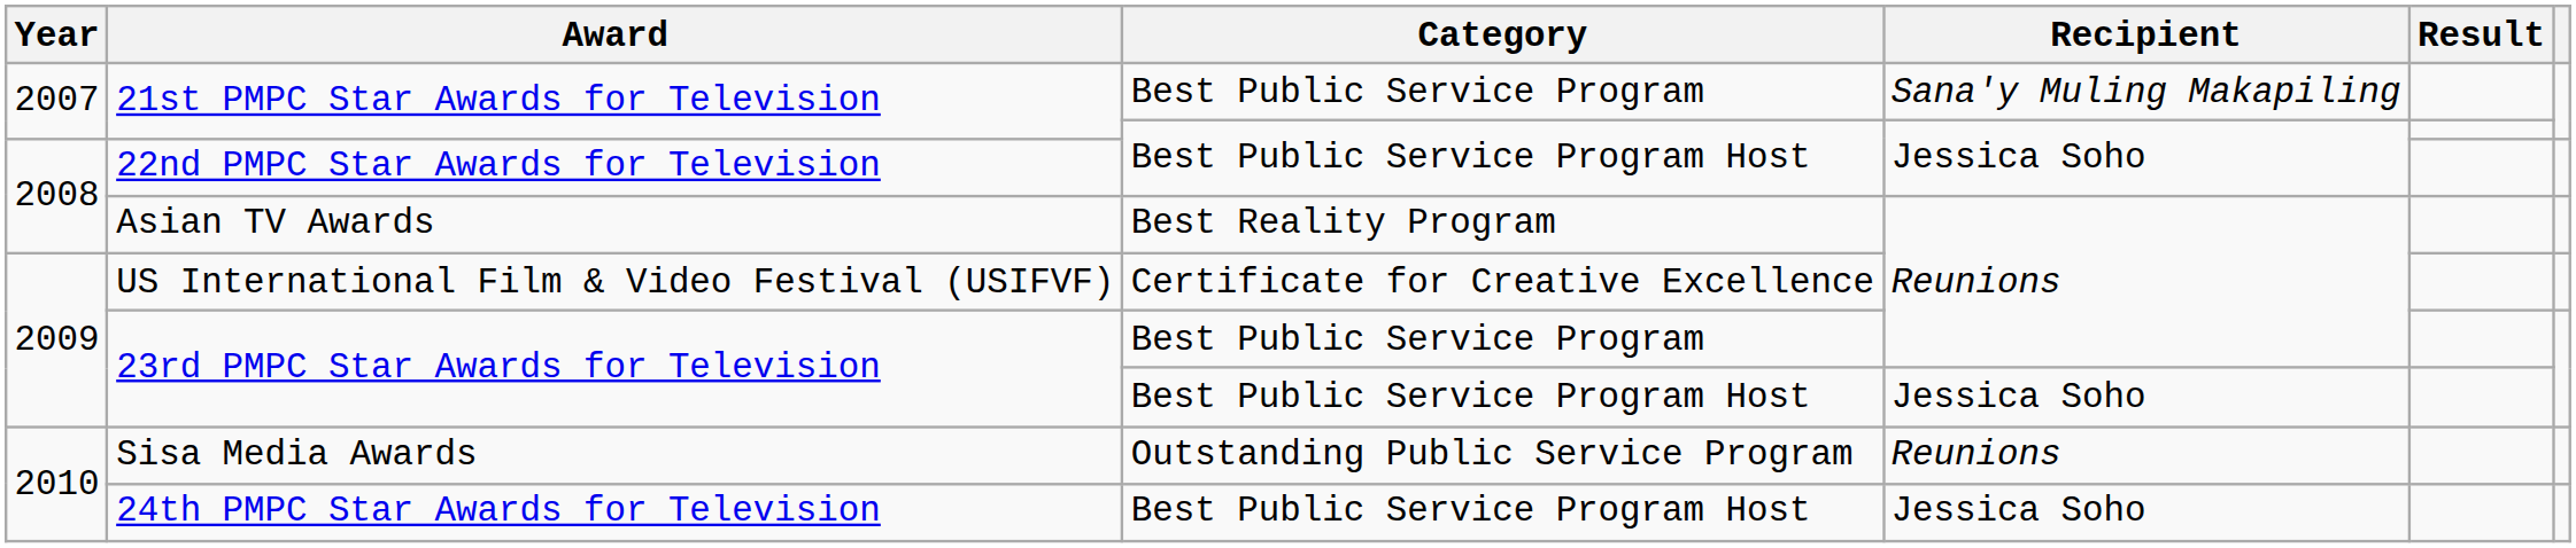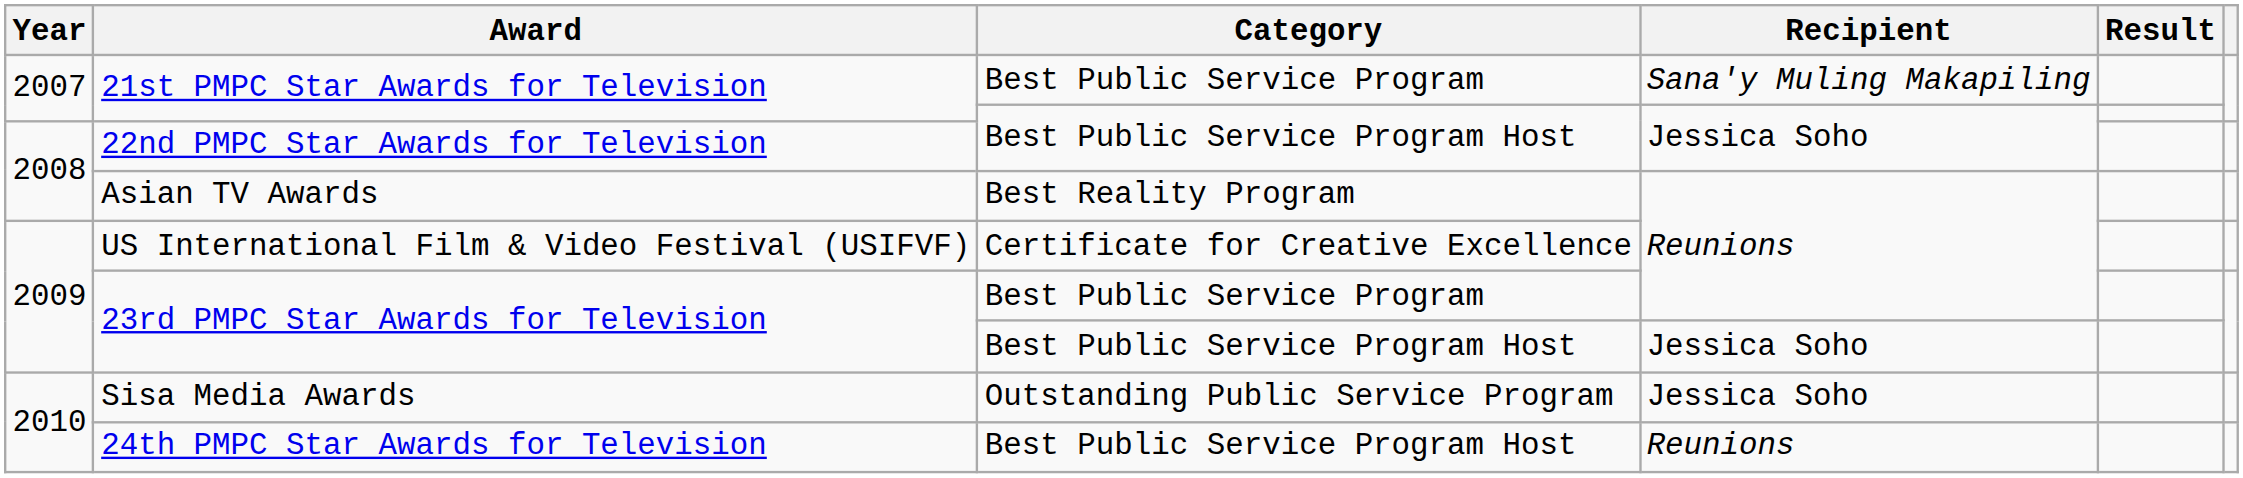Sisa Media Awards | Recipient: Reunions -> Jessica Soho
24th PMPC Star Awards for Television | Recipient: Jessica Soho -> Reunions
